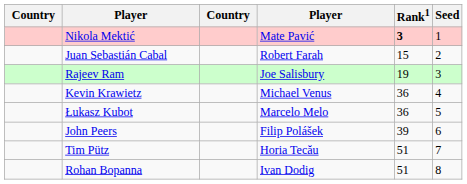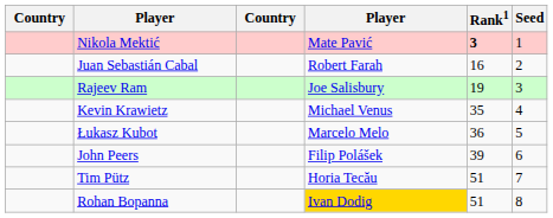Juan Sebastián Cabal | Rank1: 15 -> 16
Kevin Krawietz | Rank1: 36 -> 35
Rohan Bopanna | column 4: no background -> gold background
